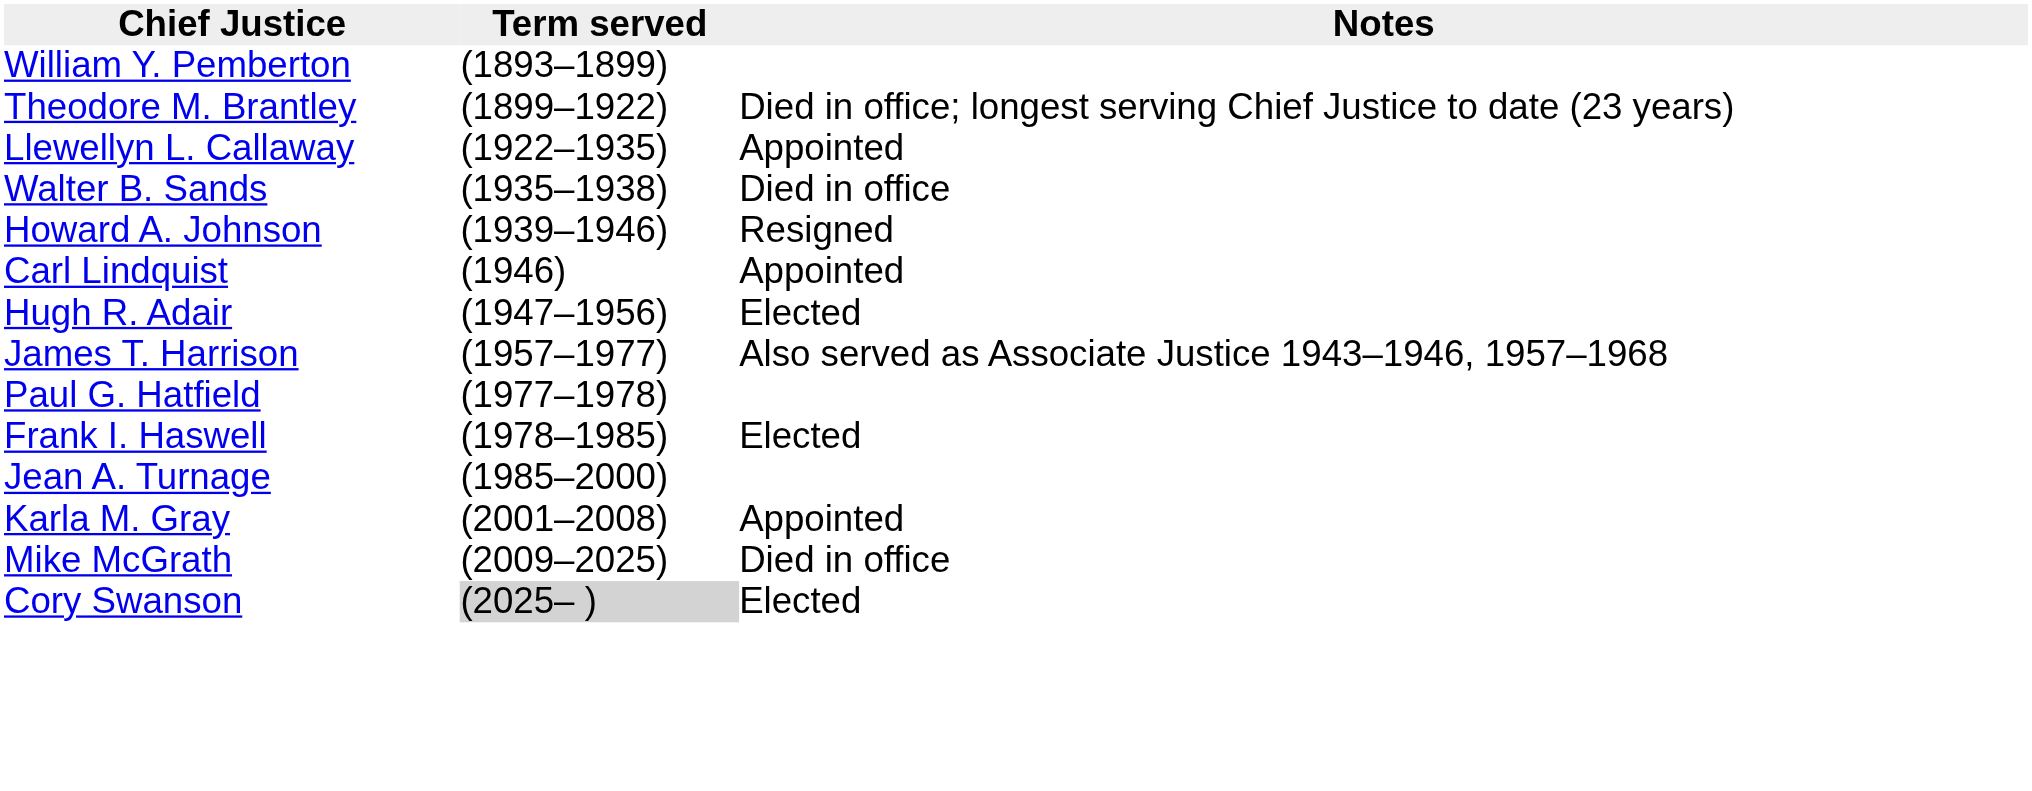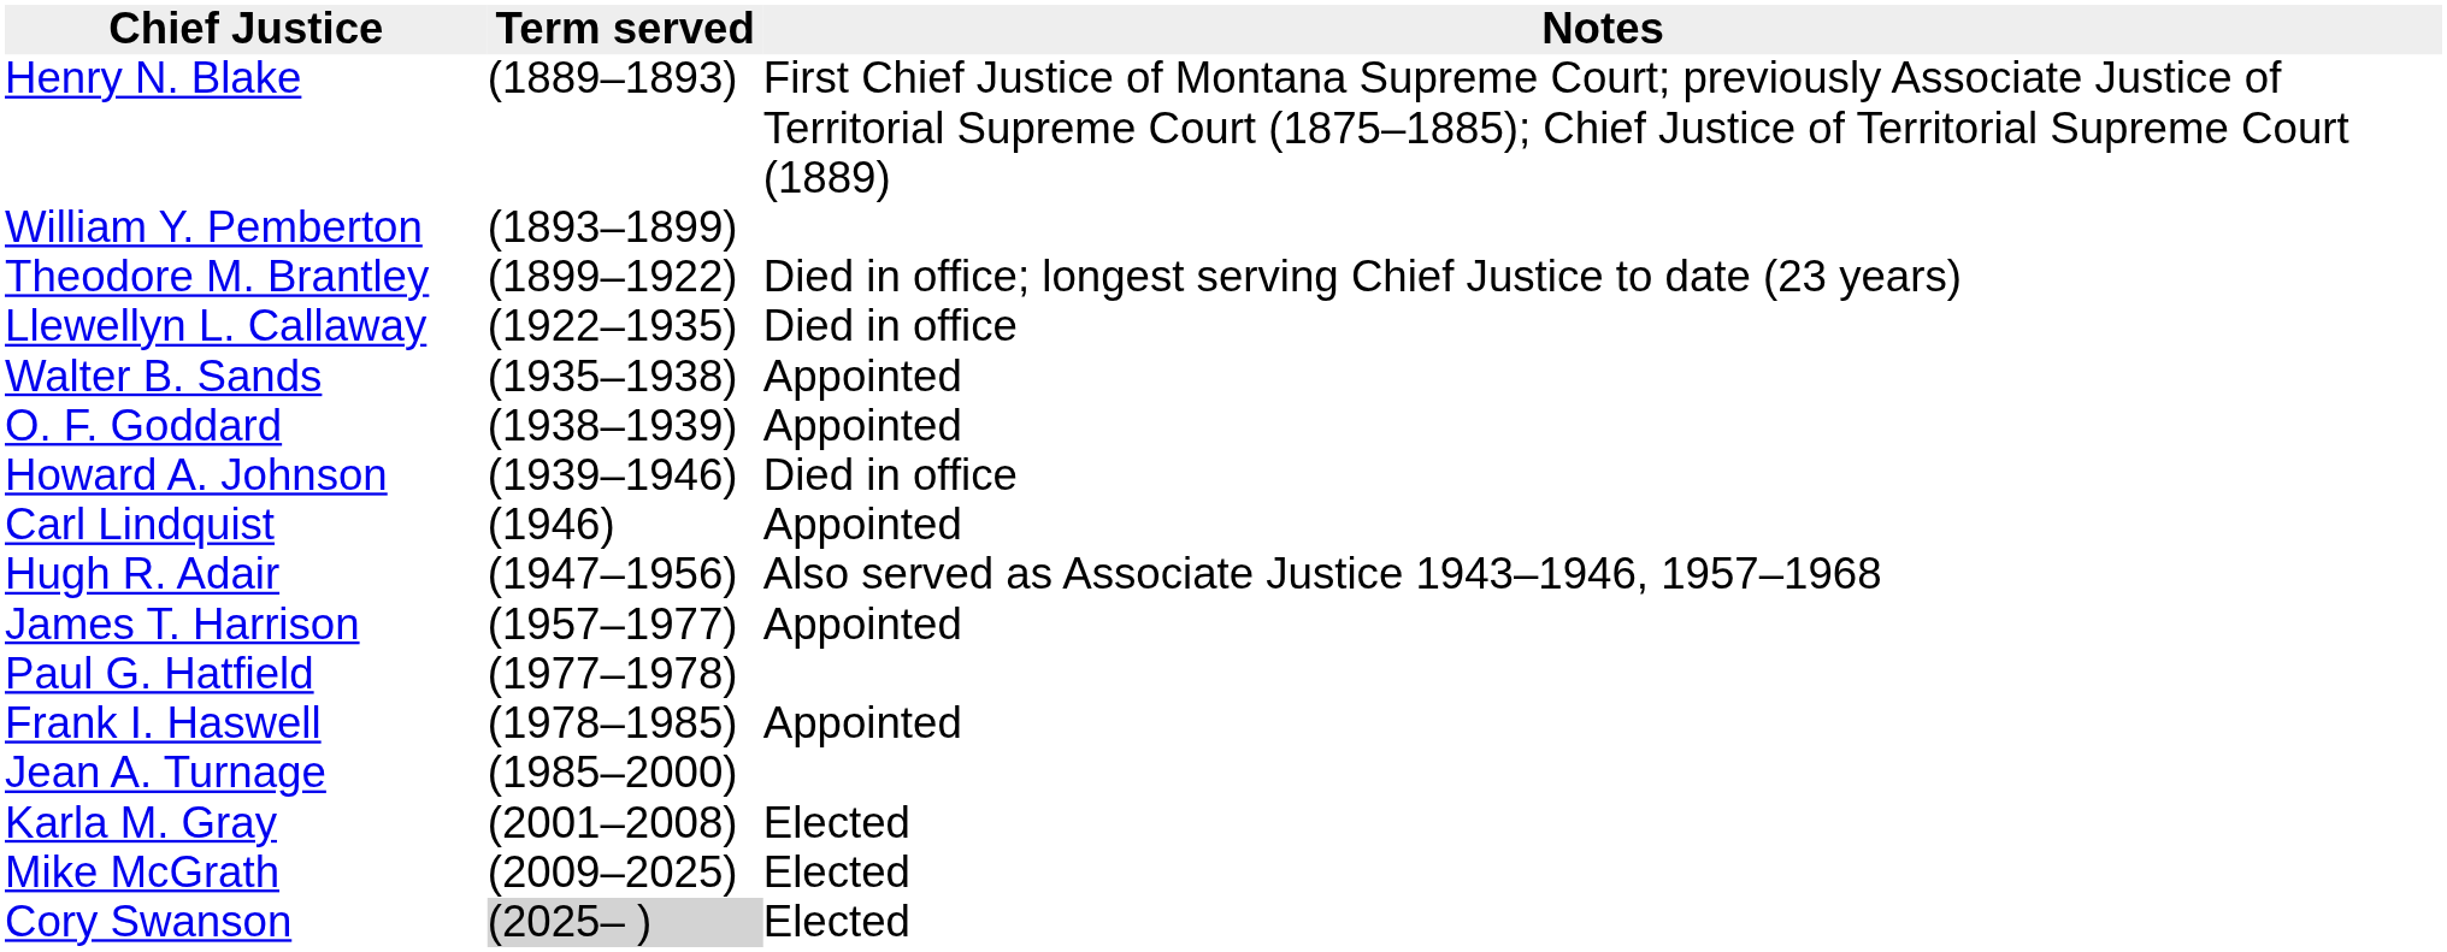+ row: Henry N. Blake | (1889–1893) | First Chief Justice of Montana Supreme Court; previously Associate Justice of Territorial Supreme Court (1875–1885); Chief Justice of Territorial Supreme Court (1889)
Llewellyn L. Callaway | Notes: Appointed -> Died in office
Walter B. Sands | Notes: Died in office -> Appointed
+ row: O. F. Goddard | (1938–1939) | Appointed
Howard A. Johnson | Notes: Resigned -> Died in office
Hugh R. Adair | Notes: Elected -> Also served as Associate Justice 1943–1946, 1957–1968
James T. Harrison | Notes: Also served as Associate Justice 1943–1946, 1957–1968 -> Appointed
Frank I. Haswell | Notes: Elected -> Appointed
Karla M. Gray | Notes: Appointed -> Elected
Mike McGrath | Notes: Died in office -> Elected
